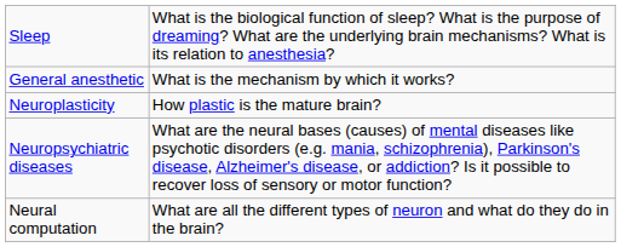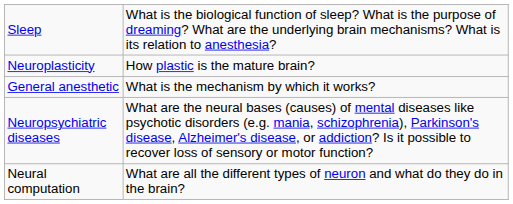rows swapped: Neuroplasticity <-> General anesthetic
